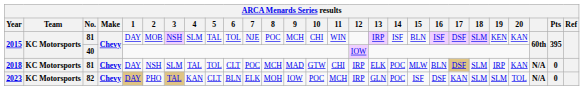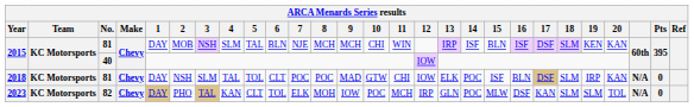2015 / 81 | 6: TOL -> BLN
2015 / 81 | 8: POC -> MCH
2018 | 8: MCH -> POC
2018 | 12: IRP -> IOW
2018 | 15: MLW -> ISF
2023 | 6: BLN -> TOL
2023 | 15: ISF -> MLW
